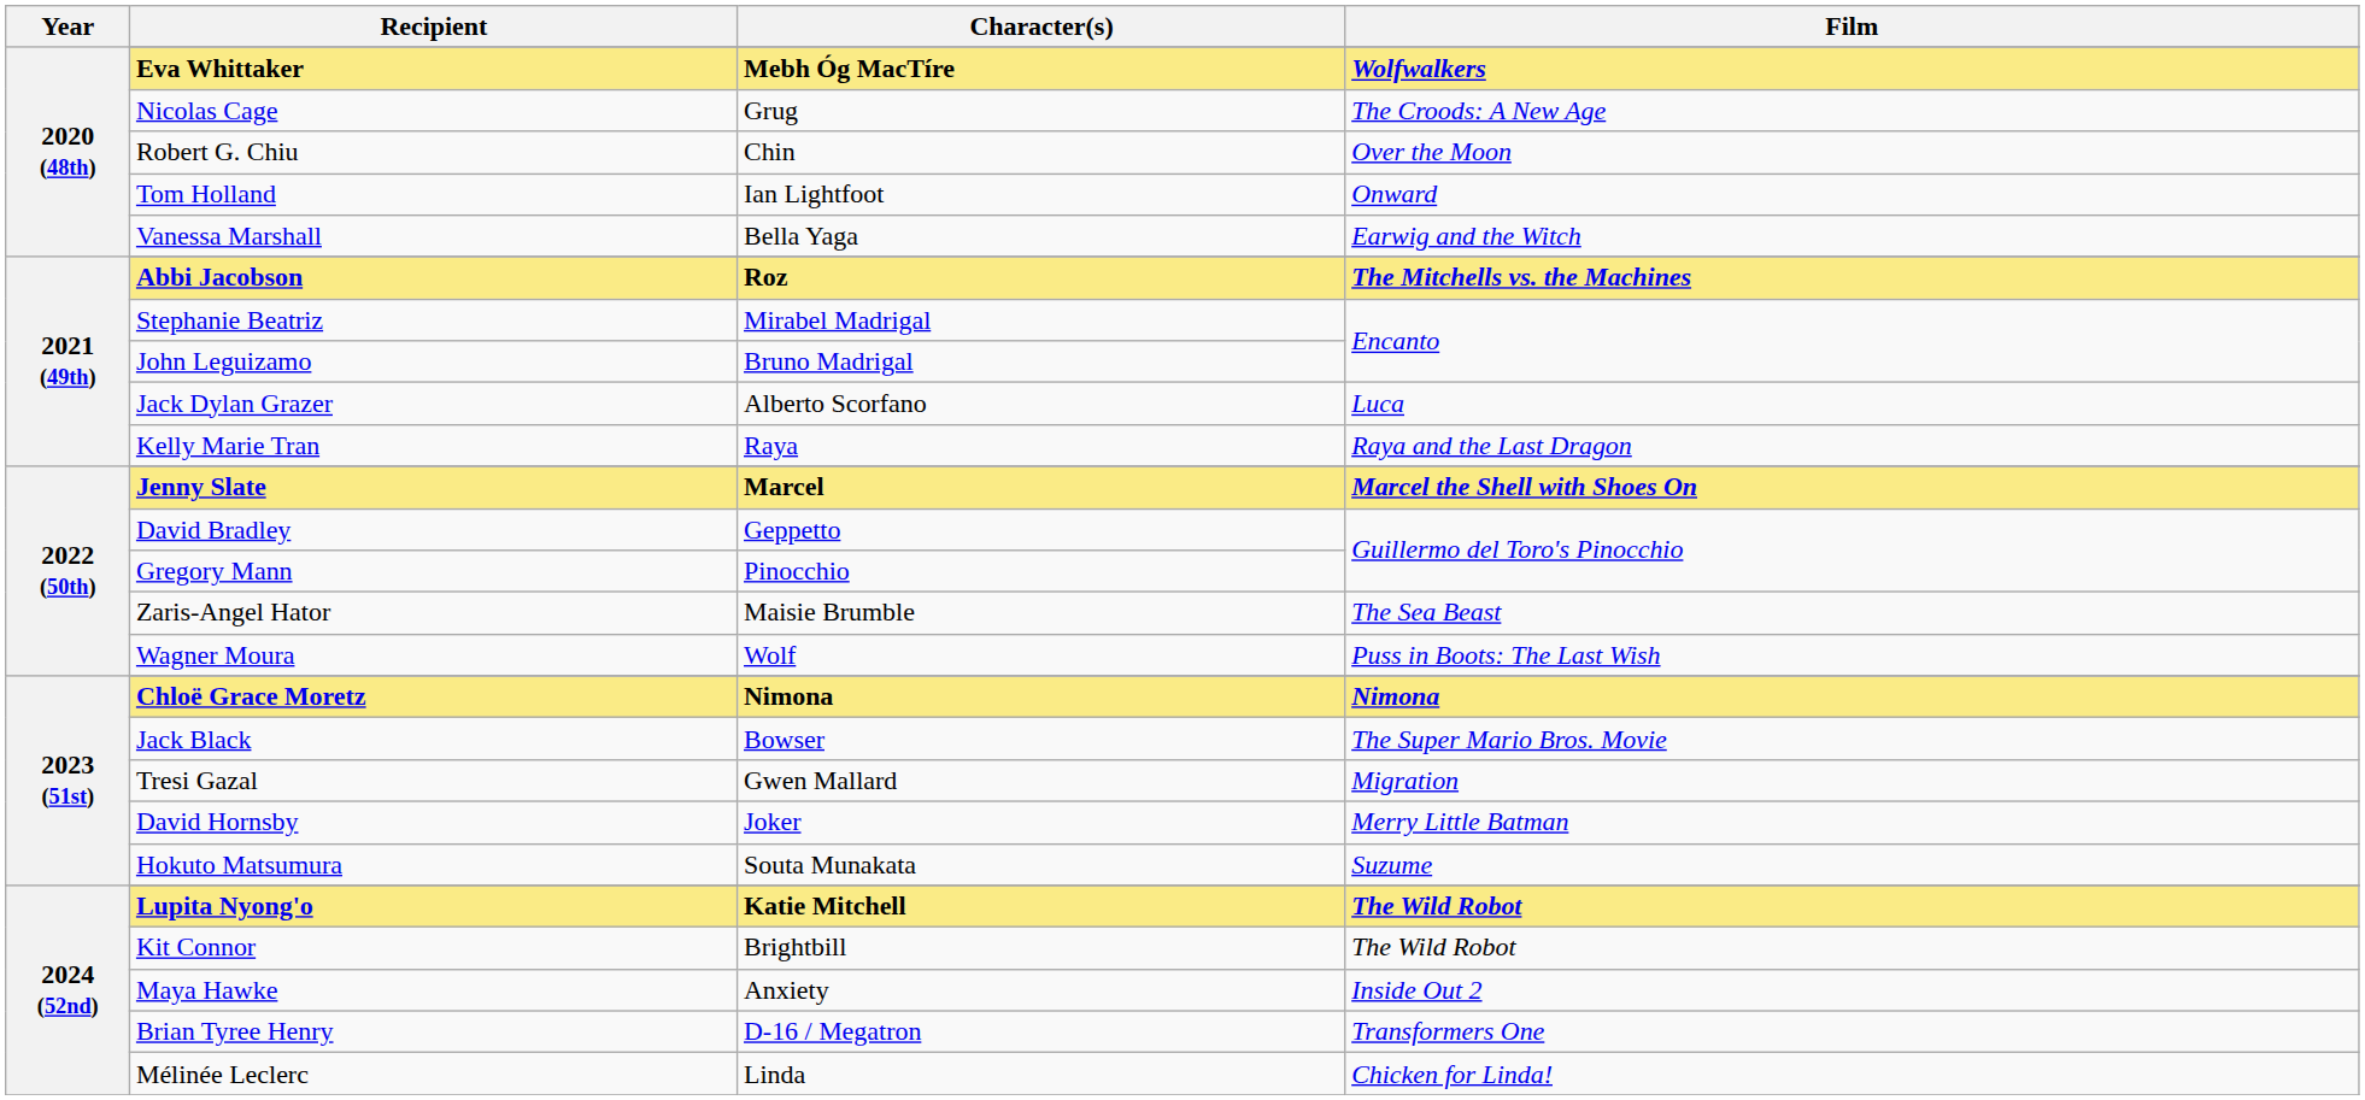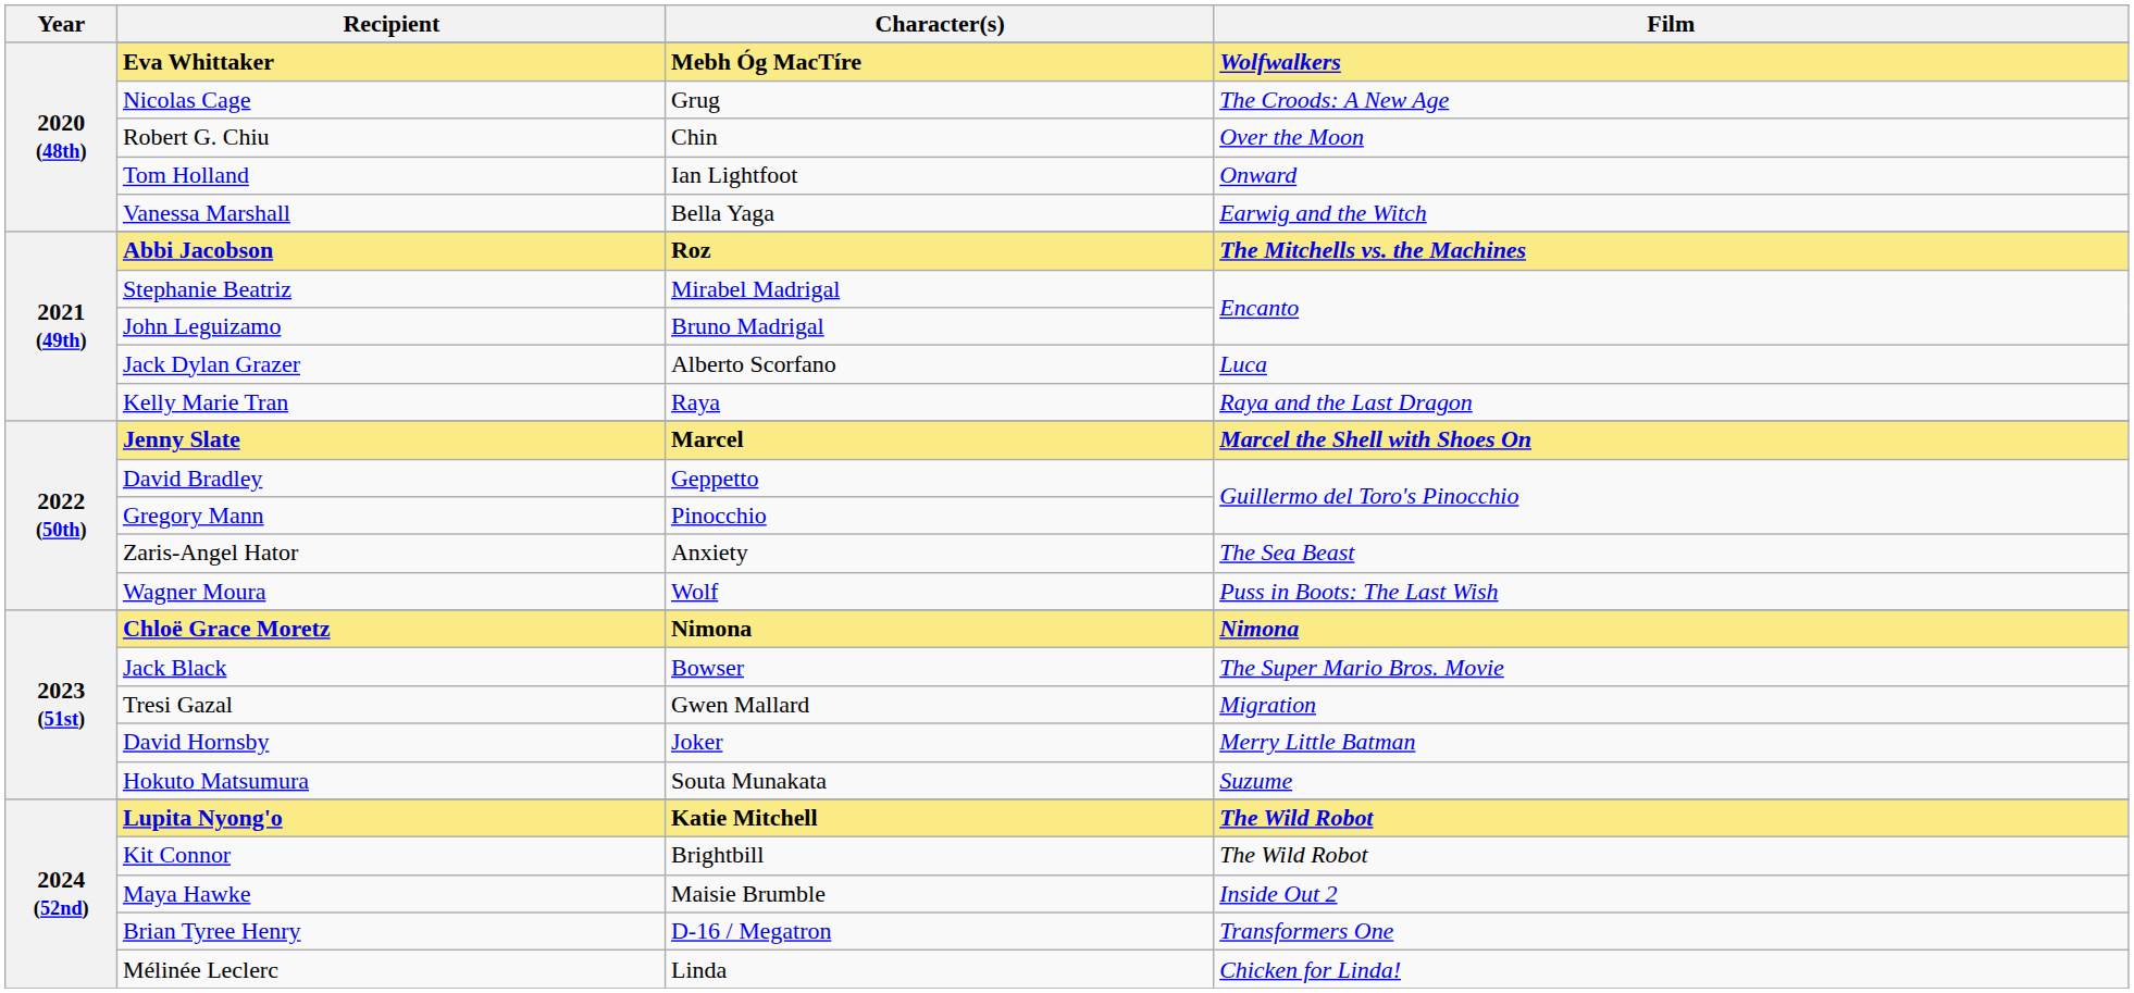Zaris-Angel Hator | Character(s): Maisie Brumble -> Anxiety
Maya Hawke | Character(s): Anxiety -> Maisie Brumble
